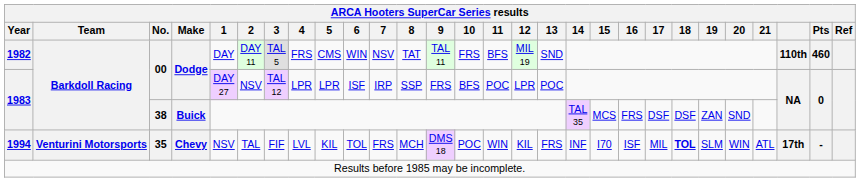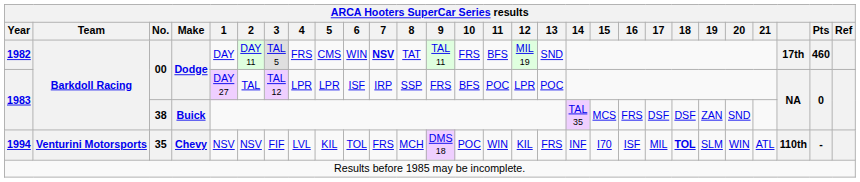1982 | 7: normal -> bold
1982 | column 26: 110th -> 17th
1983 / 00 | 2: NSV -> TAL
1994 | 2: TAL -> NSV
1994 | column 26: 17th -> 110th
